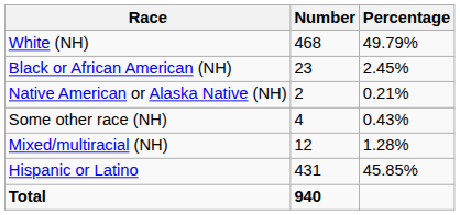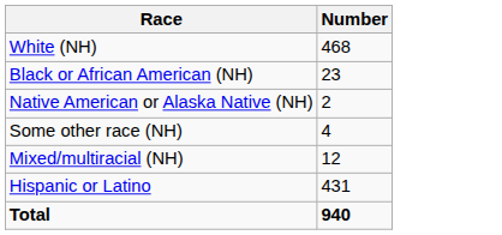- column: Percentage | 49.79% | 2.45% | 0.21% | 0.43% | 1.28% | 45.85%
